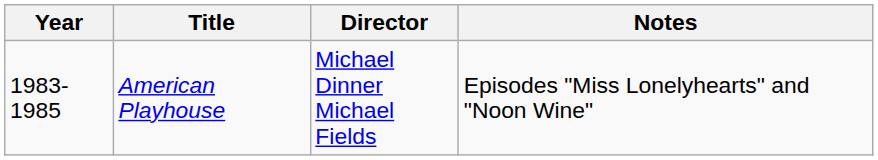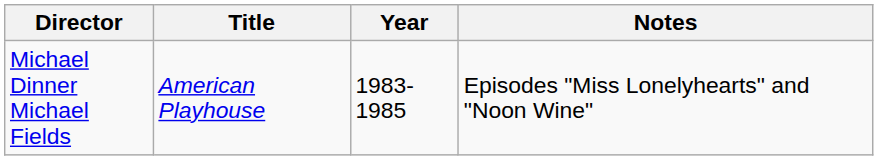columns swapped: Year <-> Director
